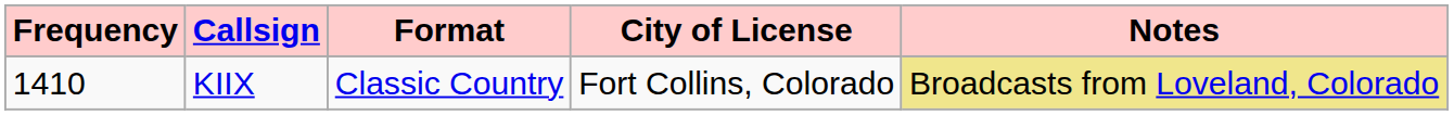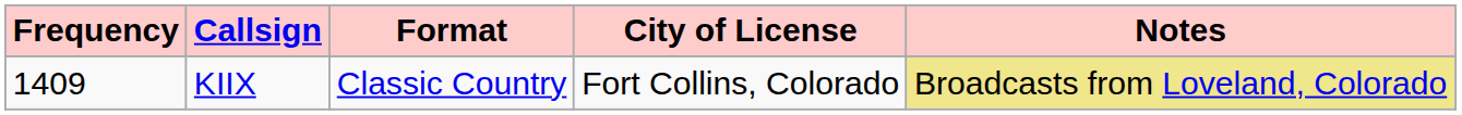KIIX | Frequency: 1410 -> 1409
